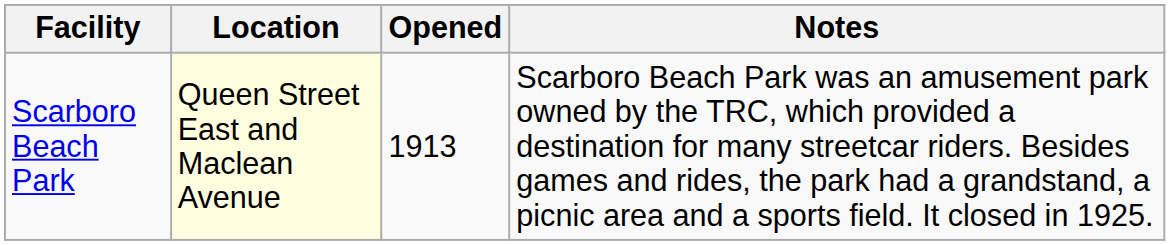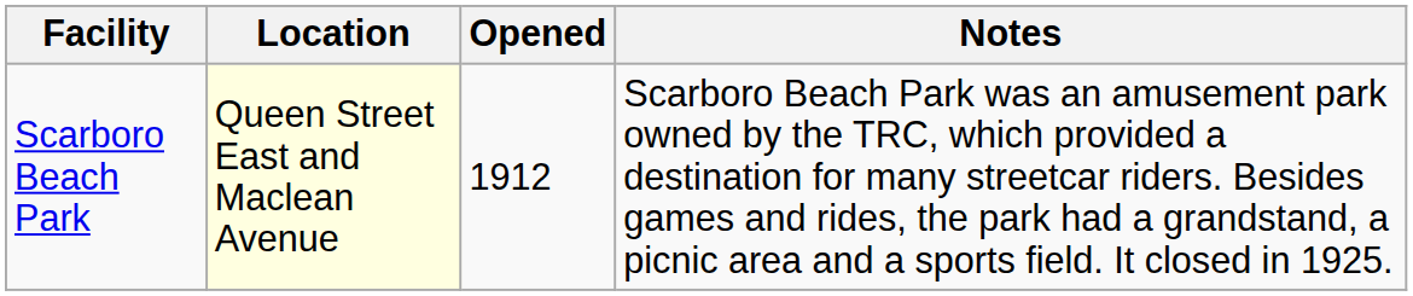Scarboro Beach Park | Opened: 1913 -> 1912
